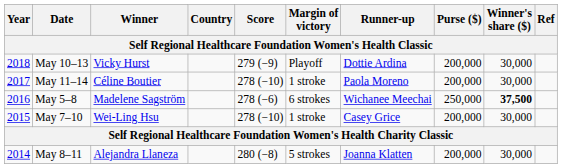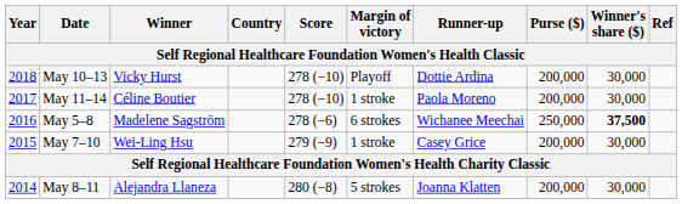May 10–13 | Score: 279 (−9) -> 278 (−10)
May 7–10 | Score: 278 (−10) -> 279 (−9)
